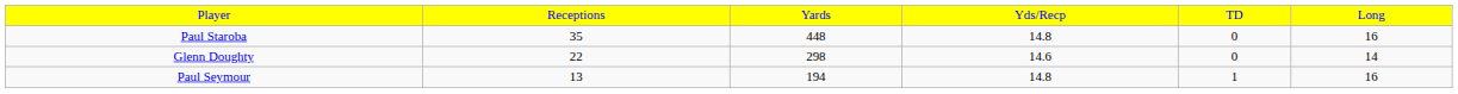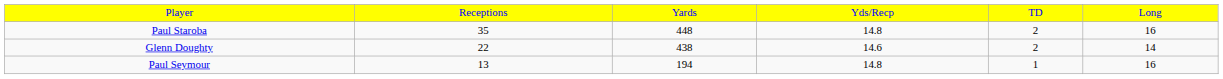Paul Staroba | column 5: 0 -> 2
Glenn Doughty | column 3: 298 -> 438
Glenn Doughty | column 5: 0 -> 2
